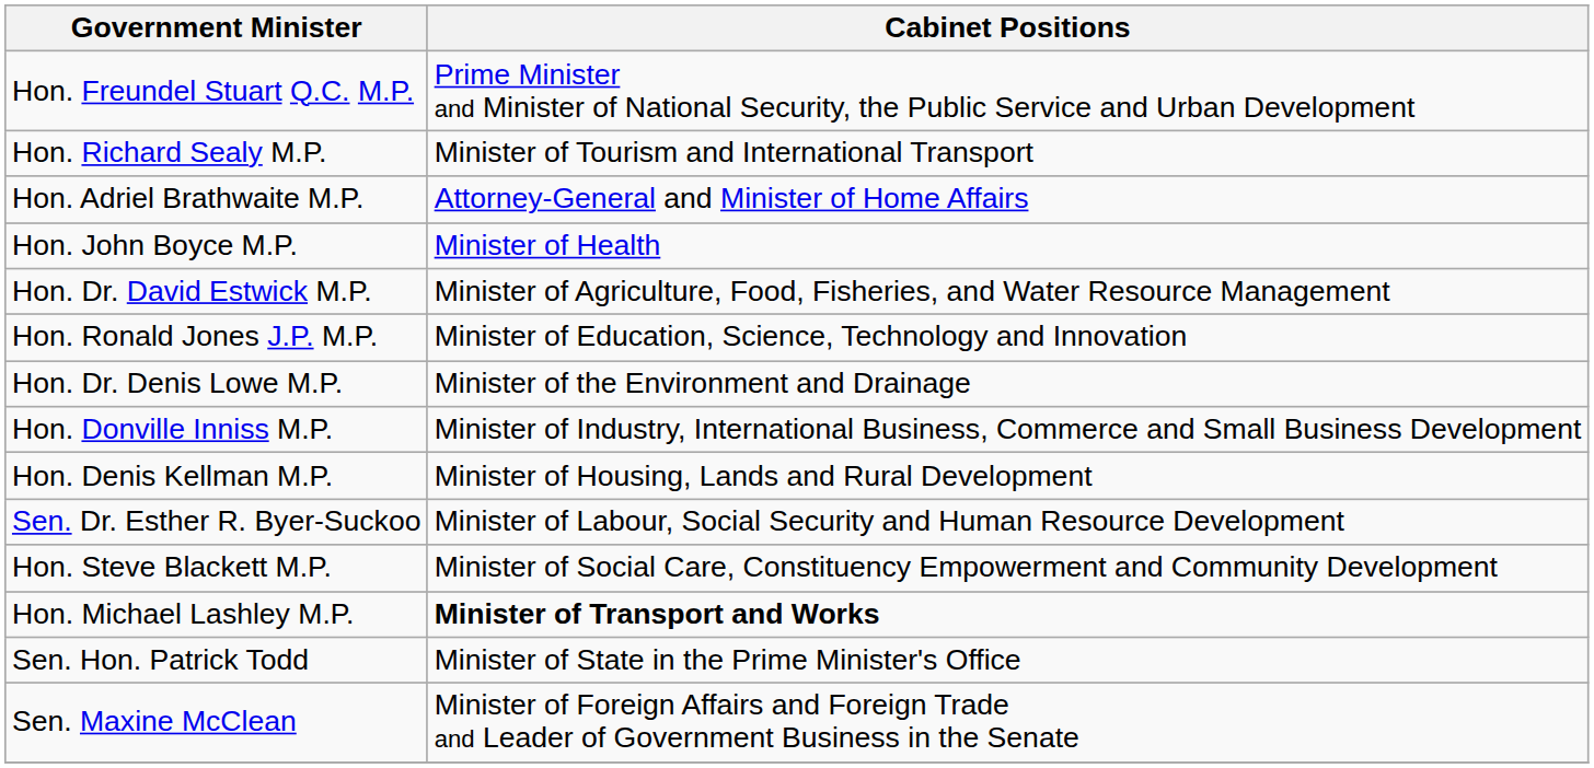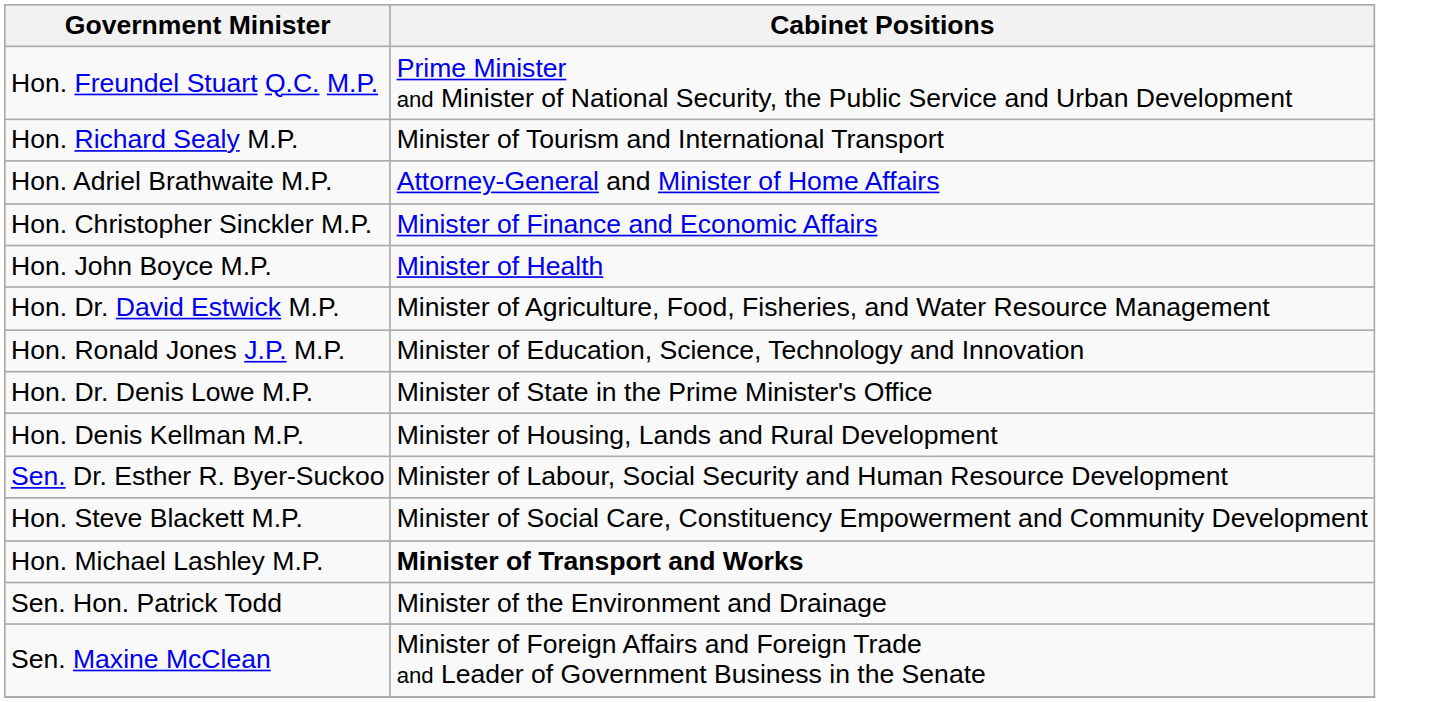+ row: Hon. Christopher Sinckler M.P. | Minister of Finance and Economic Affairs
Hon. Dr. Denis Lowe M.P. | Cabinet Positions: Minister of the Environment and Drainage -> Minister of State in the Prime Minister's Office
- row: Hon. Donville Inniss M.P. | Minister of Industry, International Business, Commerce and Small Business Development
Sen. Hon. Patrick Todd | Cabinet Positions: Minister of State in the Prime Minister's Office -> Minister of the Environment and Drainage
